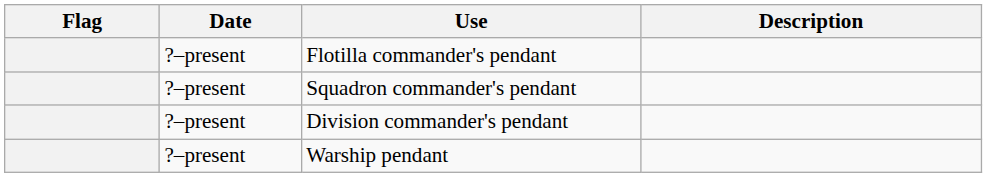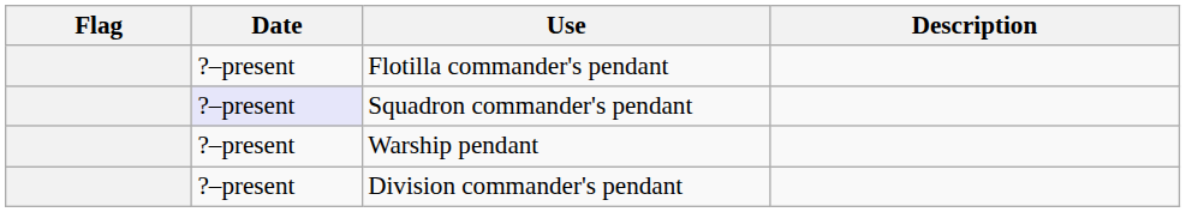Squadron commander's pendant | Date: no background -> lavender background
rows swapped: Division commander's pendant <-> Warship pendant
